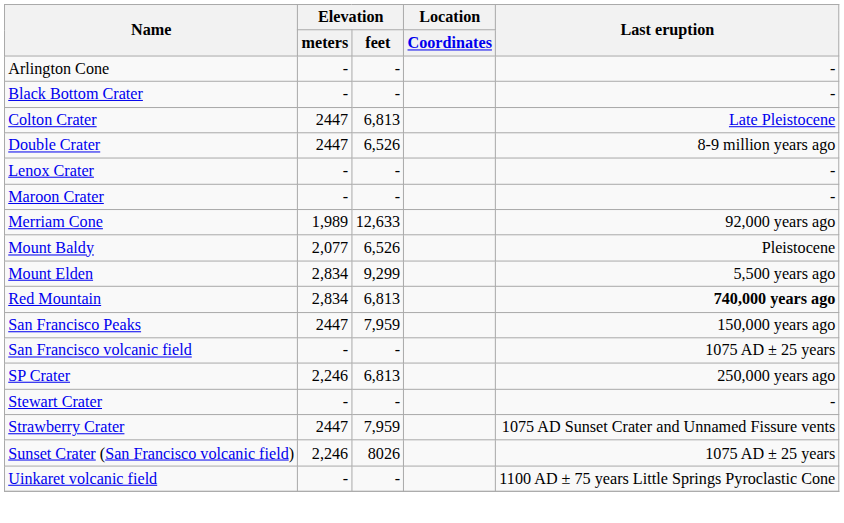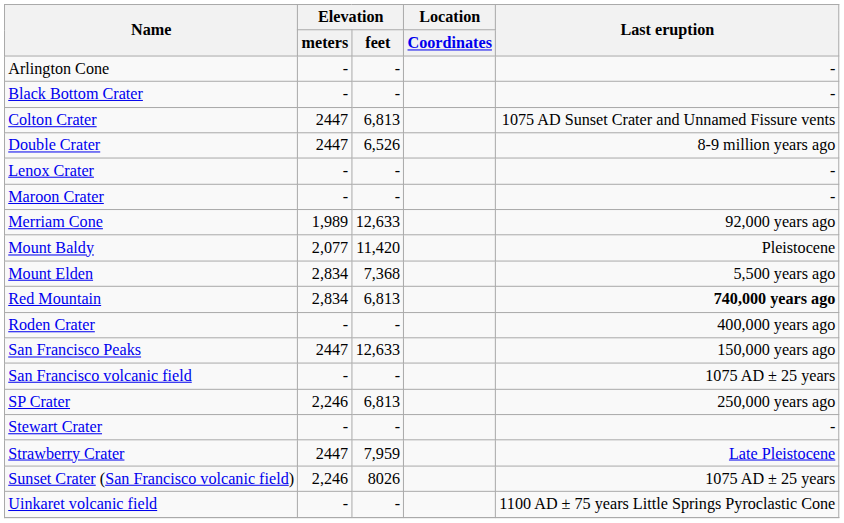Colton Crater | Last eruption: Late Pleistocene -> 1075 AD Sunset Crater and Unnamed Fissure vents
Mount Baldy | Elevation / feet: 6,526 -> 11,420
Mount Elden | Elevation / feet: 9,299 -> 7,368
+ row: Roden Crater | - | - | 400,000 years ago
San Francisco Peaks | Elevation / feet: 7,959 -> 12,633
Strawberry Crater | Last eruption: 1075 AD Sunset Crater and Unnamed Fissure vents -> Late Pleistocene
